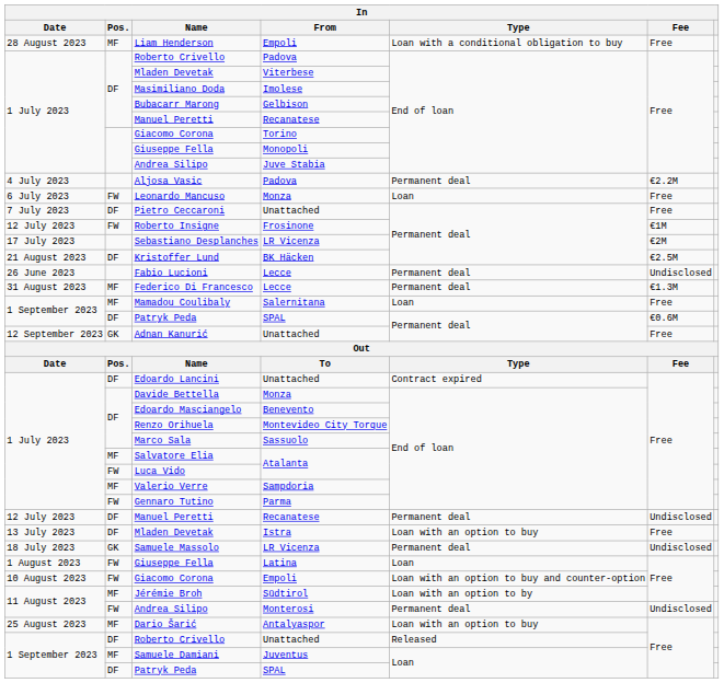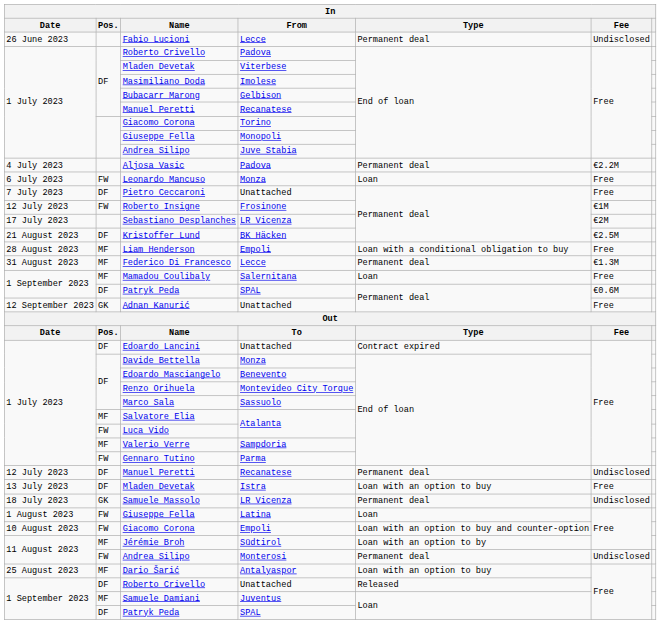rows swapped: Fabio Lucioni <-> Liam Henderson
